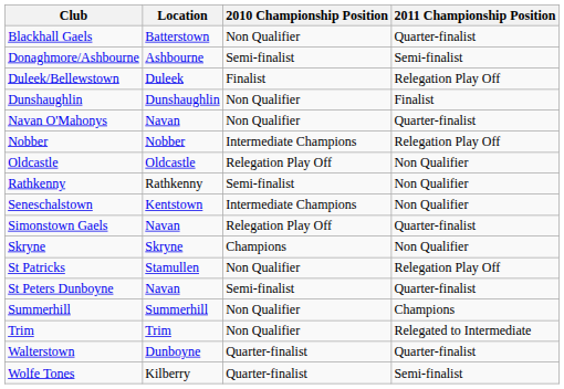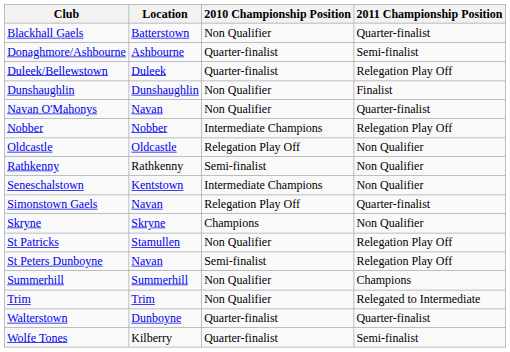Donaghmore/Ashbourne | 2010 Championship Position: Semi-finalist -> Quarter-finalist
Duleek/Bellewstown | 2010 Championship Position: Finalist -> Quarter-finalist
St Peters Dunboyne | 2011 Championship Position: Quarter-finalist -> Relegation Play Off
